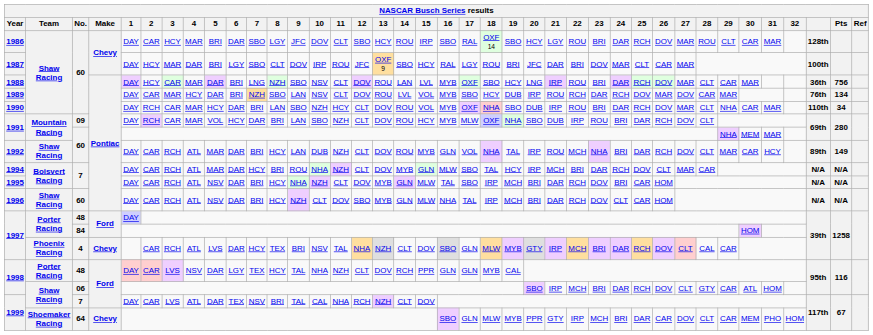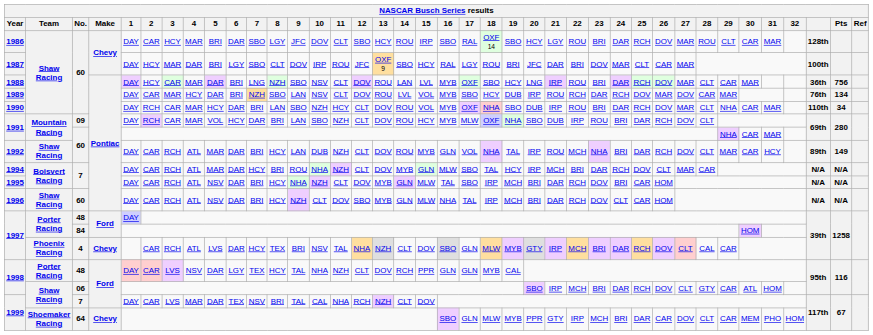1991 / 60 | 30: MEM -> CAR
1999 / 7 | 4: ATL -> MAR
